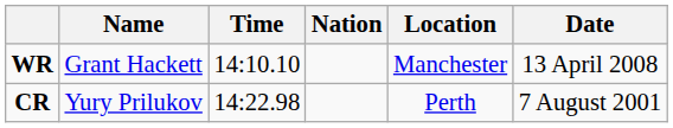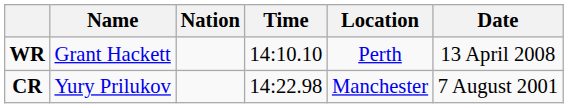columns swapped: Nation <-> Time
WR | Location: Manchester -> Perth
CR | Location: Perth -> Manchester
